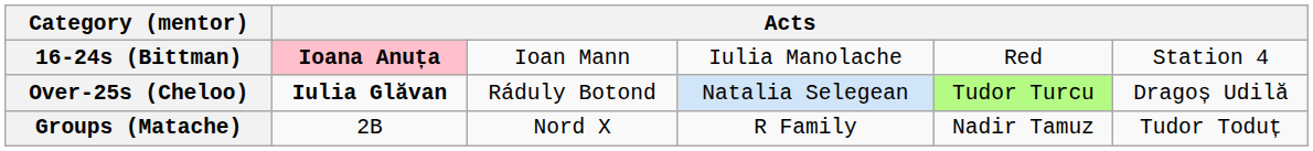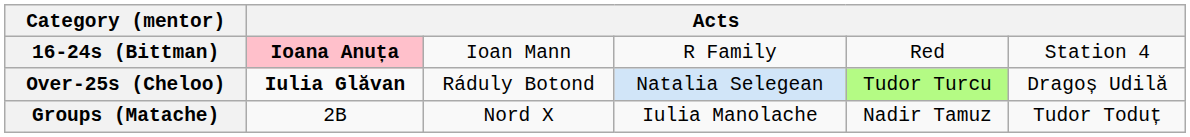16-24s (Bittman) | column 4: Iulia Manolache -> R Family
Groups (Matache) | column 4: R Family -> Iulia Manolache
